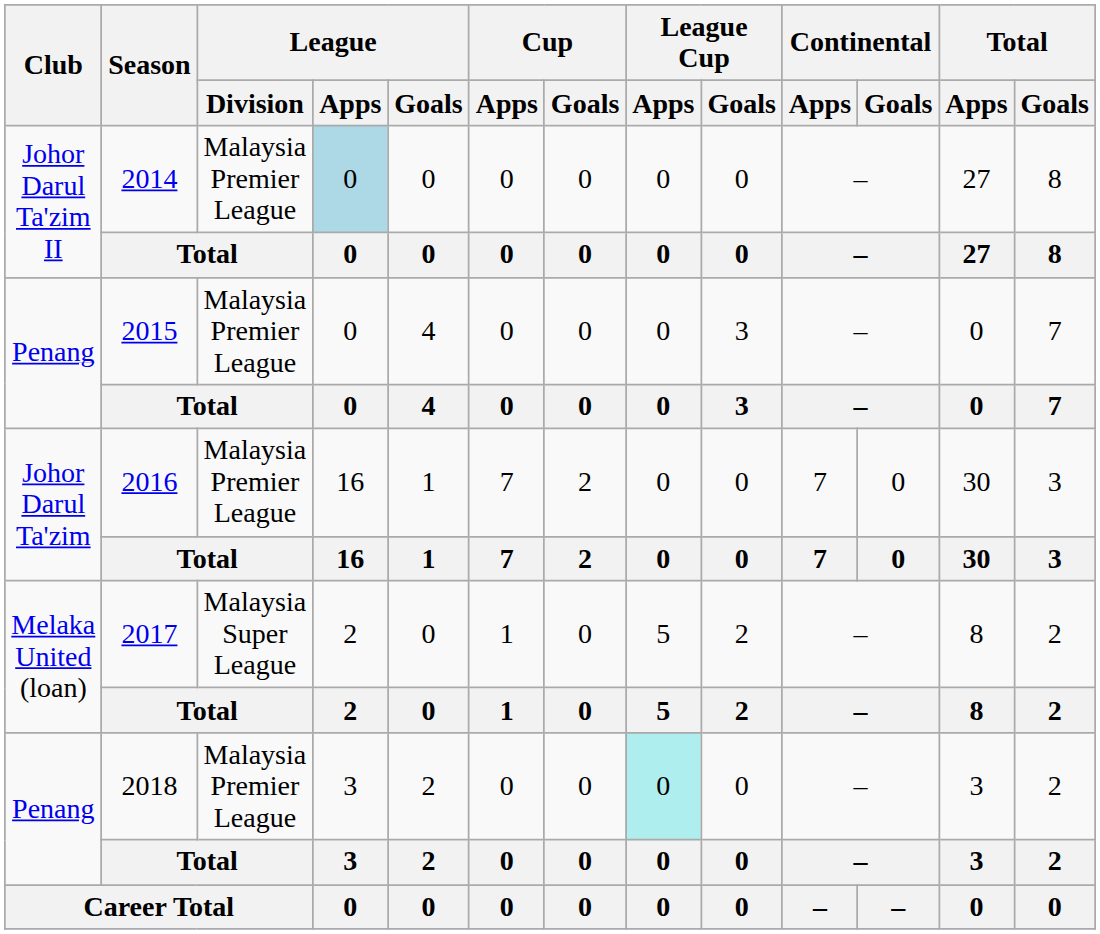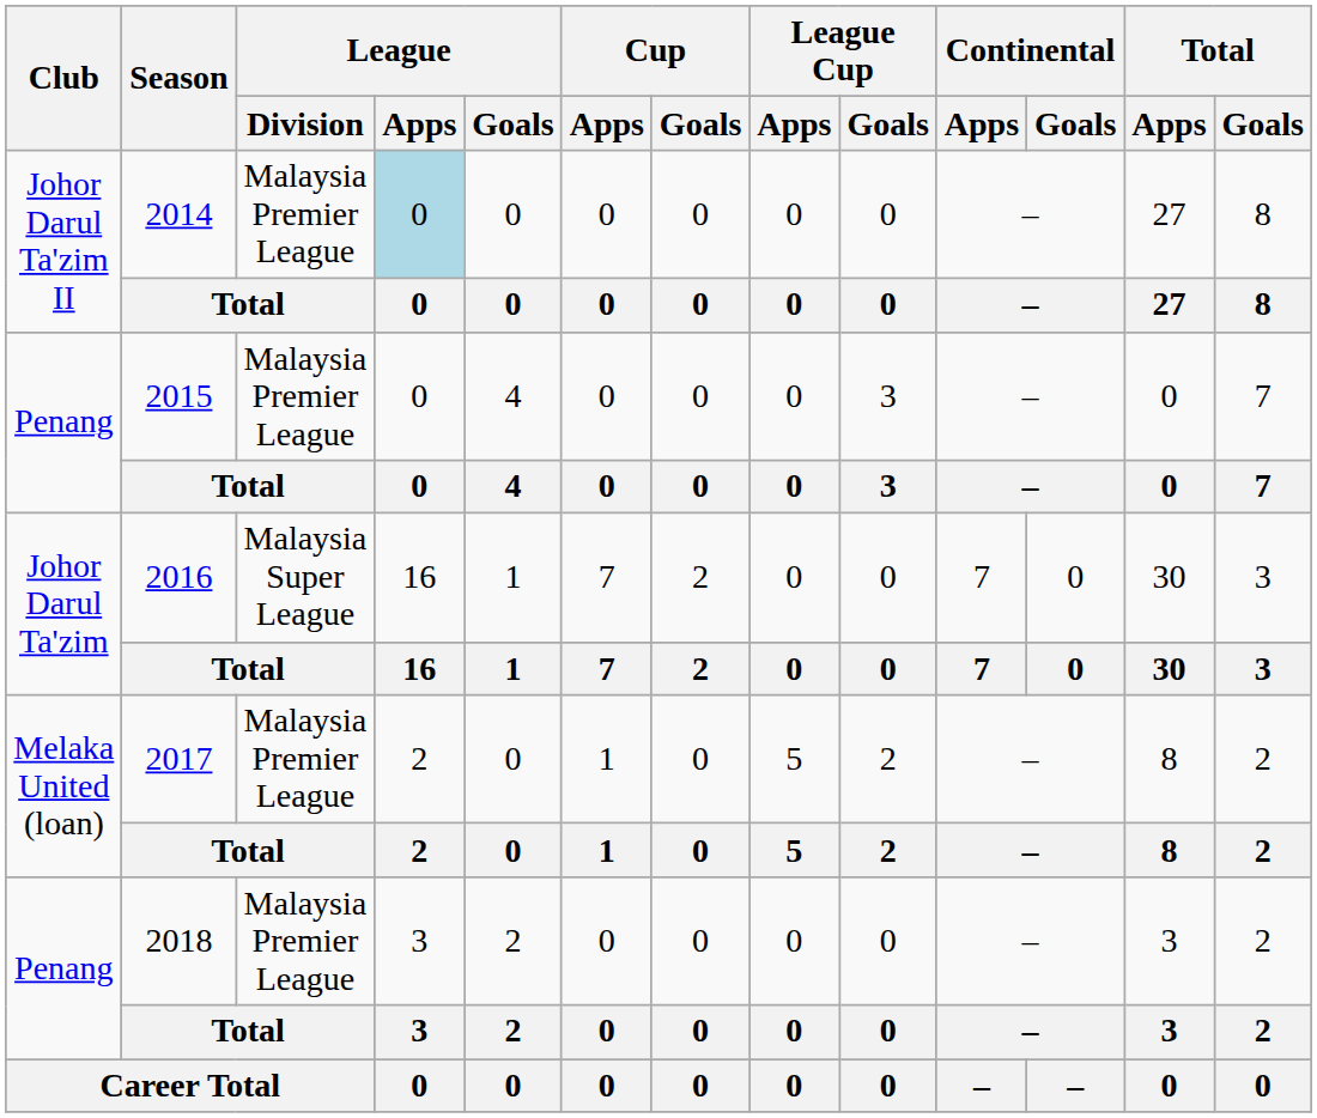2016 | League / Division: Malaysia Premier League -> Malaysia Super League
2017 | League / Division: Malaysia Super League -> Malaysia Premier League
2018 | League Cup / Apps: paleturquoise background -> no background
